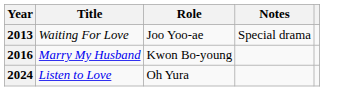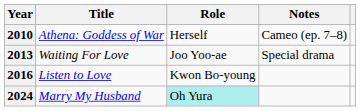+ row: 2010 | Athena: Goddess of War | Herself | Cameo (ep. 7–8)
2016 | Title: Marry My Husband -> Listen to Love
2024 | Title: Listen to Love -> Marry My Husband
2024 | Role: no background -> paleturquoise background
